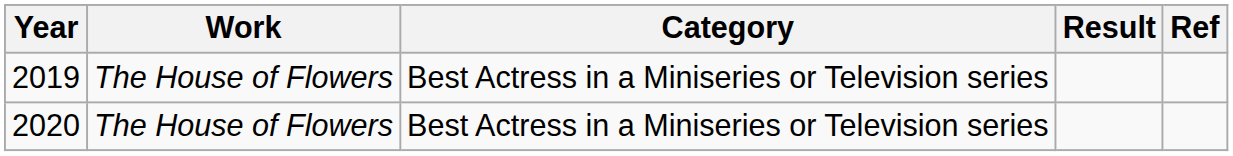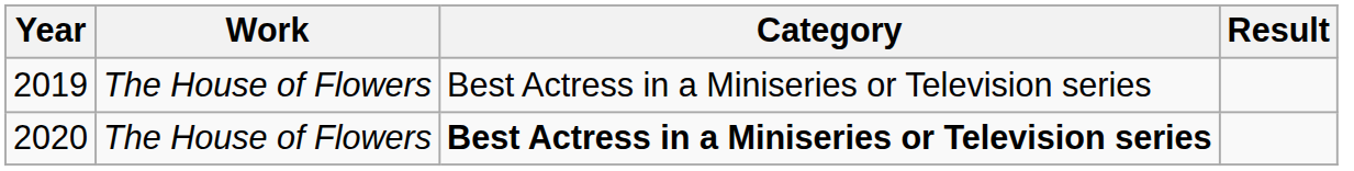- column: Ref
2020 | Category: normal -> bold
